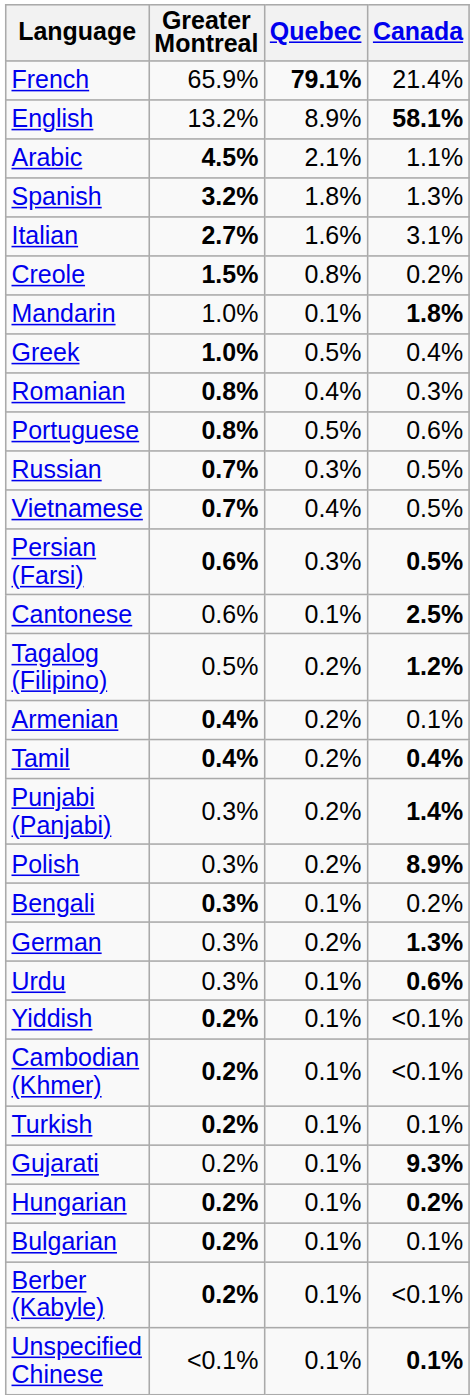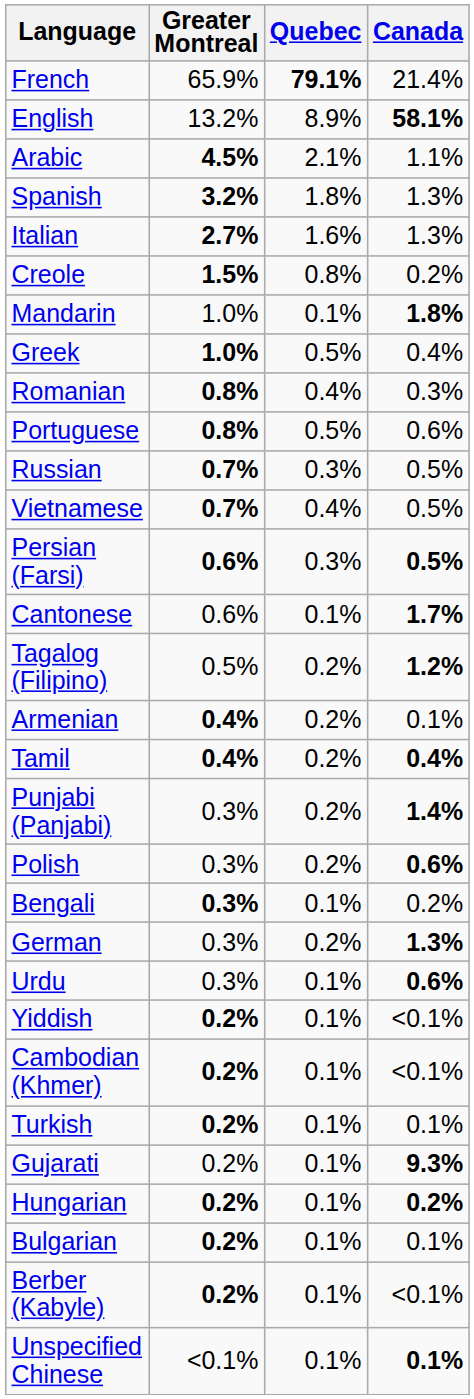Italian | Canada: 3.1% -> 1.3%
Cantonese | Canada: 2.5% -> 1.7%
Polish | Canada: 8.9% -> 0.6%
